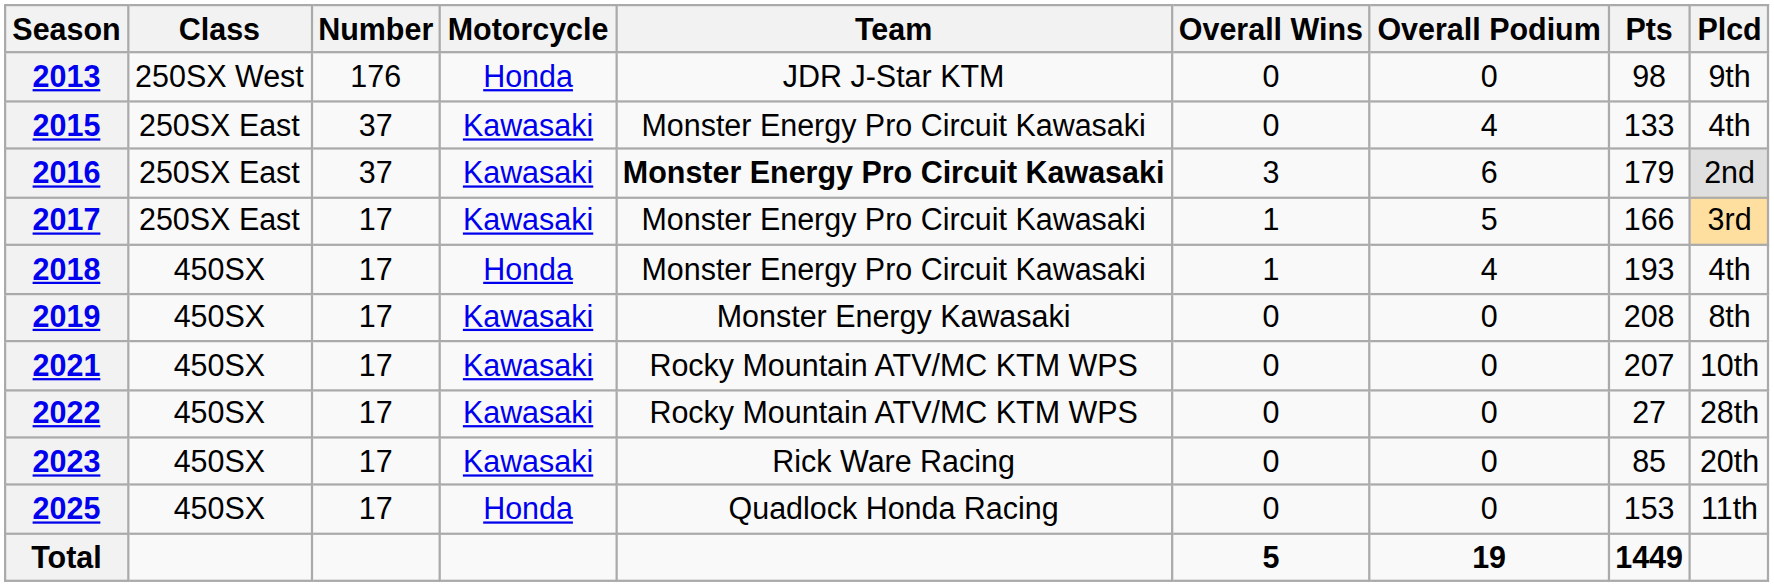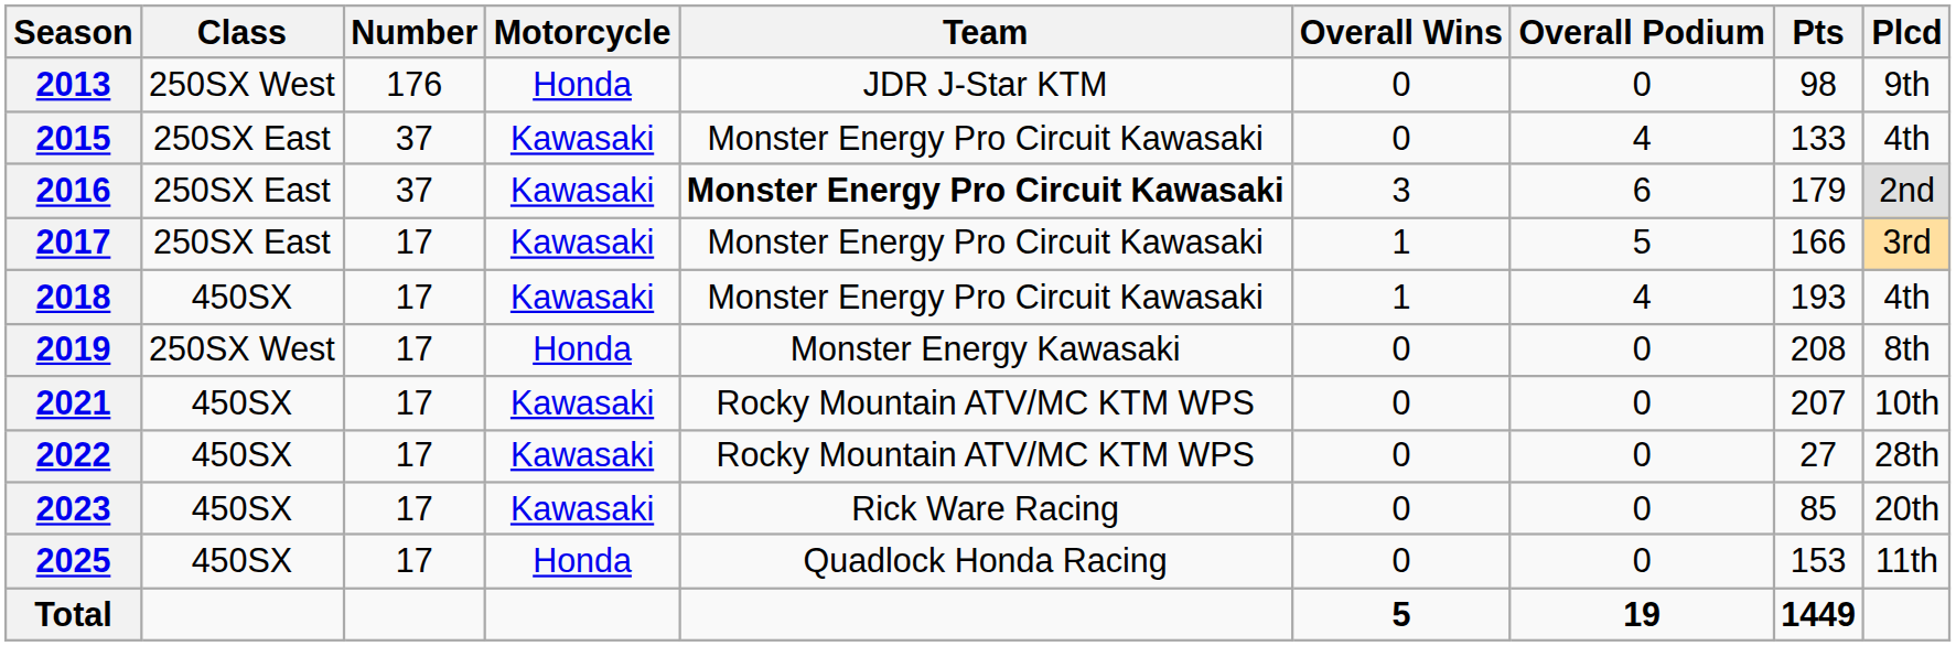2018 | Motorcycle: Honda -> Kawasaki
2019 | Class: 450SX -> 250SX West
2019 | Motorcycle: Kawasaki -> Honda
